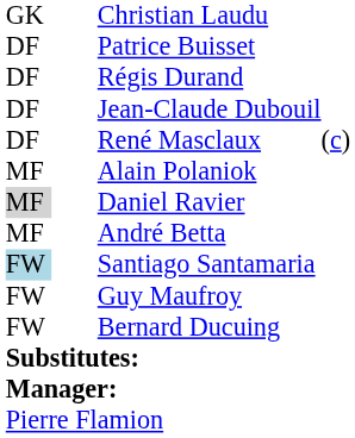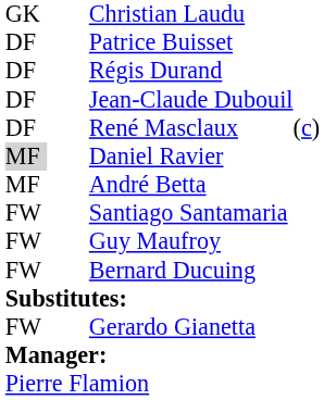- row: MF | Alain Polaniok
Santiago Santamaria | column 1: lightblue background -> no background
+ row: FW | Gerardo Gianetta
